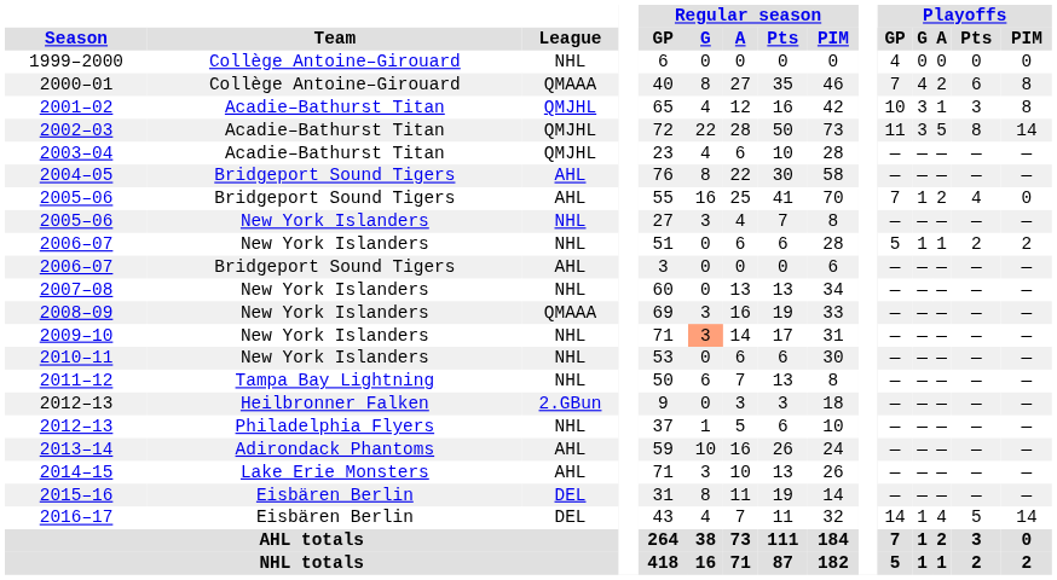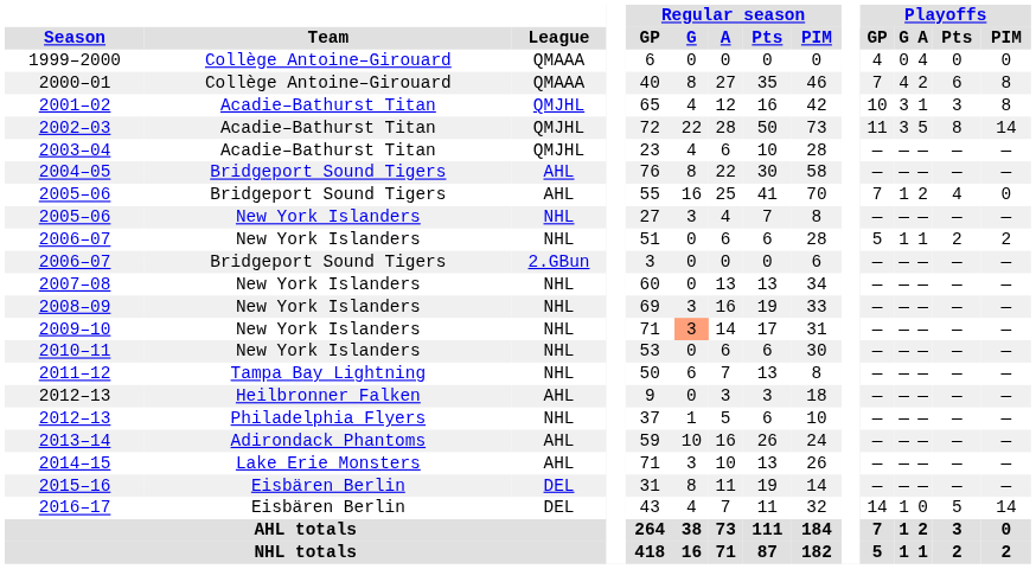1999–2000 | League: NHL -> QMAAA
1999–2000 | Playoffs / A: 0 -> 4
2006–07 / Bridgeport Sound Tigers | League: AHL -> 2.GBun
2008–09 | League: QMAAA -> NHL
2012–13 / Heilbronner Falken | League: 2.GBun -> AHL
2016–17 | Playoffs / A: 4 -> 0
